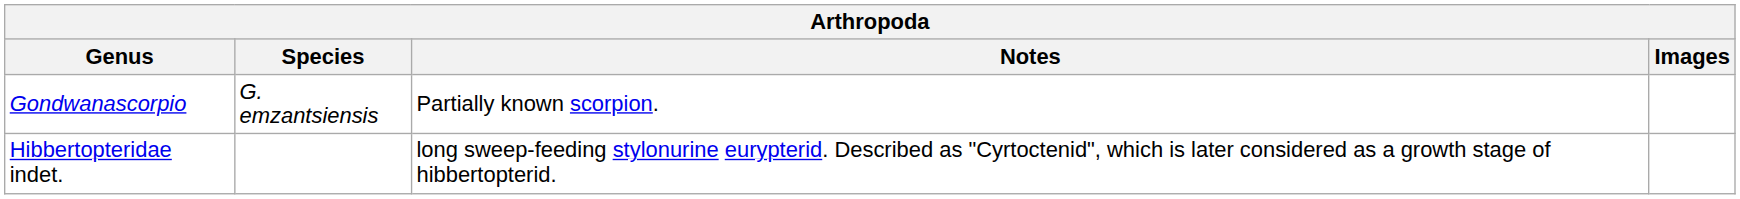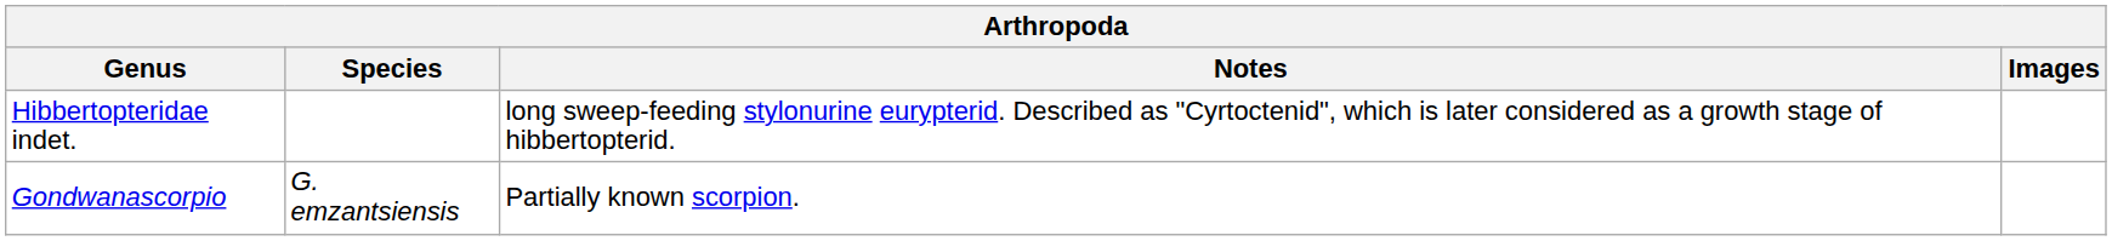rows swapped: Hibbertopteridae indet. <-> Gondwanascorpio
